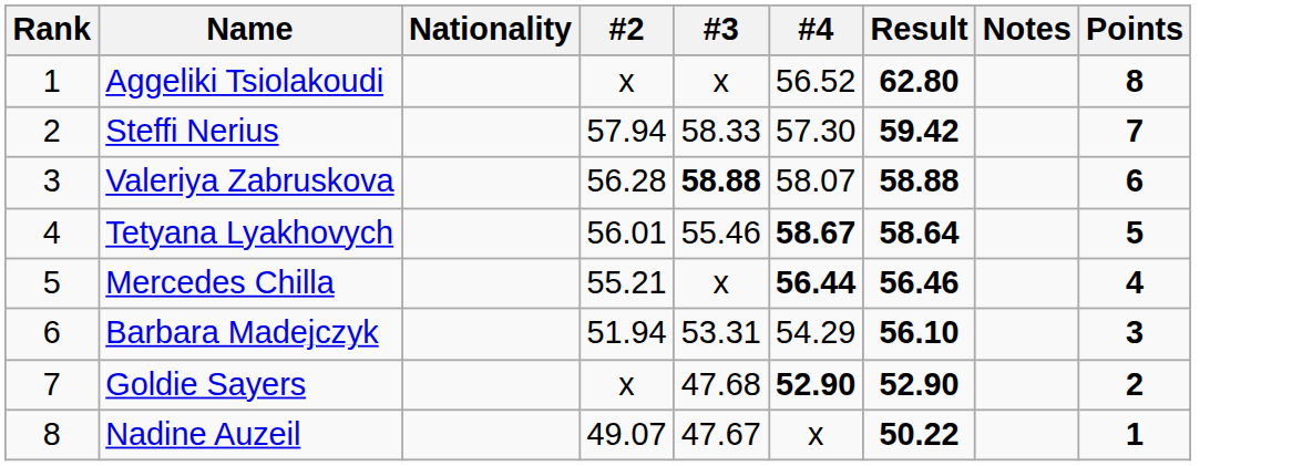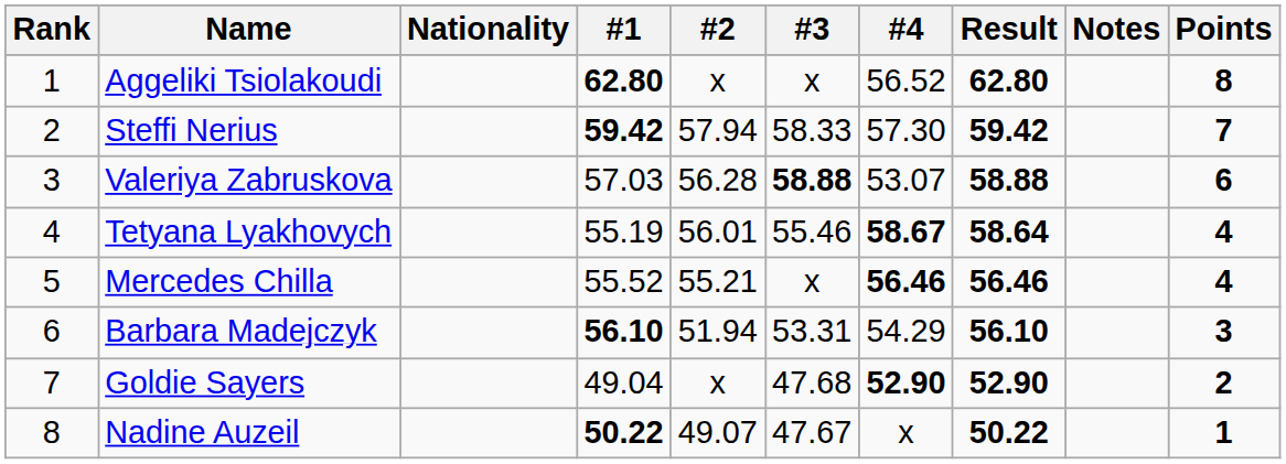+ column: #1 | 62.80 | 59.42 | 57.03 | 55.19 | 55.52 | 56.10 | 49.04 | 50.22
Valeriya Zabruskova | #4: 58.07 -> 53.07
Tetyana Lyakhovych | Points: 5 -> 4
Mercedes Chilla | #4: 56.44 -> 56.46
